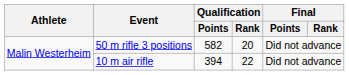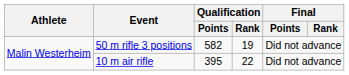50 m rifle 3 positions | Qualification / Rank: 20 -> 19
10 m air rifle | Qualification / Points: 394 -> 395
